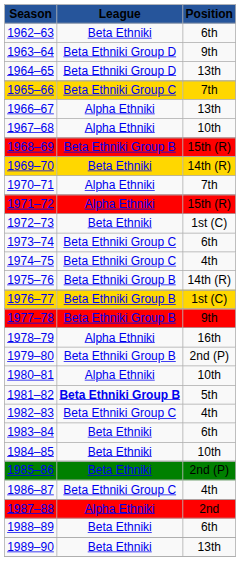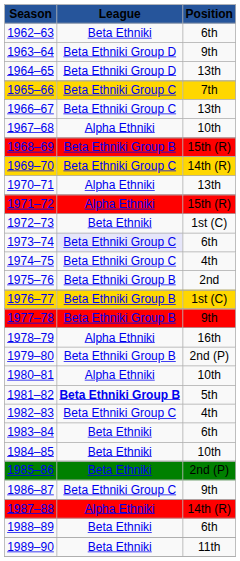1966–67 | League: Alpha Ethniki -> Beta Ethniki Group C
1969–70 | League: Beta Ethniki -> Beta Ethniki Group C
1970–71 | Position: 7th -> 13th
1973–74 | League: no background -> lavender background
1975–76 | Position: 14th (R) -> 2nd
1986–87 | Position: 4th -> 9th
1987–88 | Position: 2nd -> 14th (R)
1989–90 | Position: 13th -> 11th
